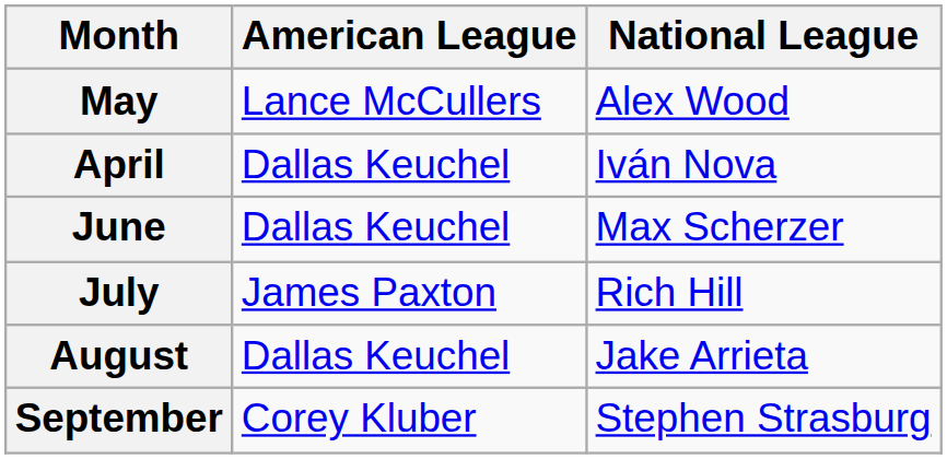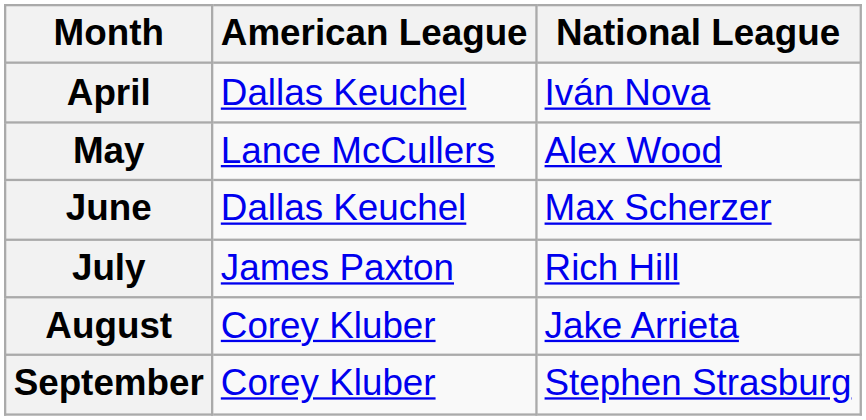rows swapped: April <-> May
August | American League: Dallas Keuchel -> Corey Kluber
